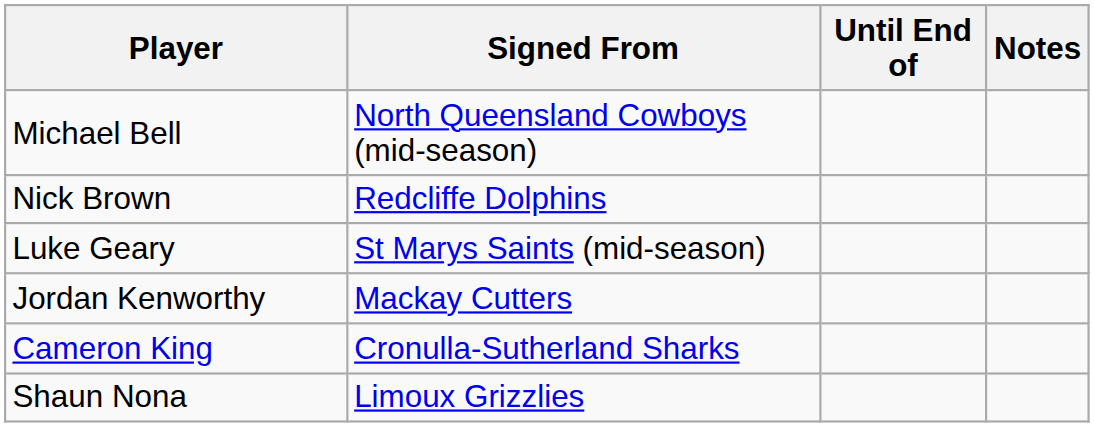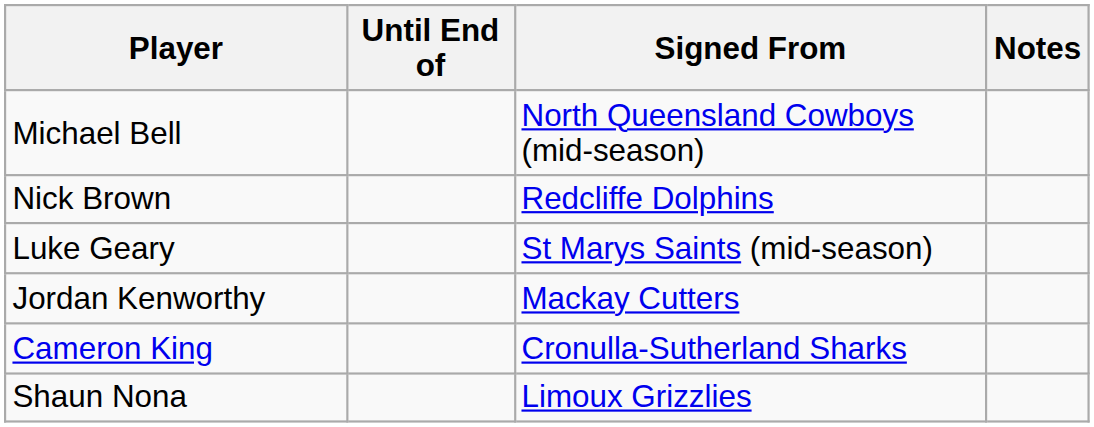columns swapped: Signed From <-> Until End of
